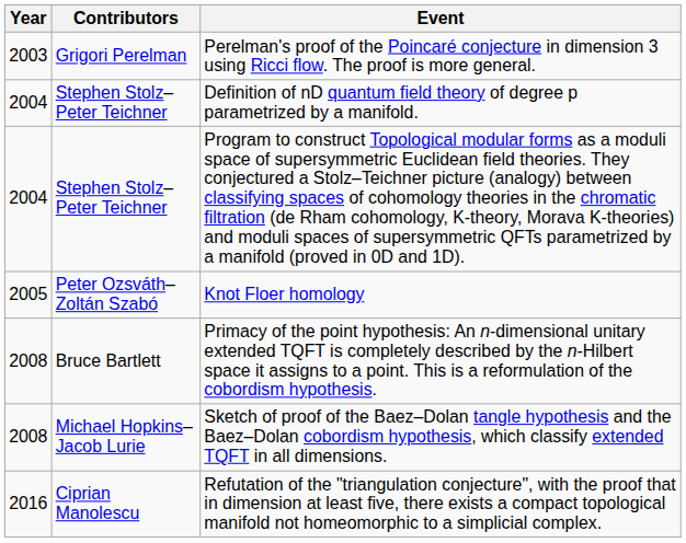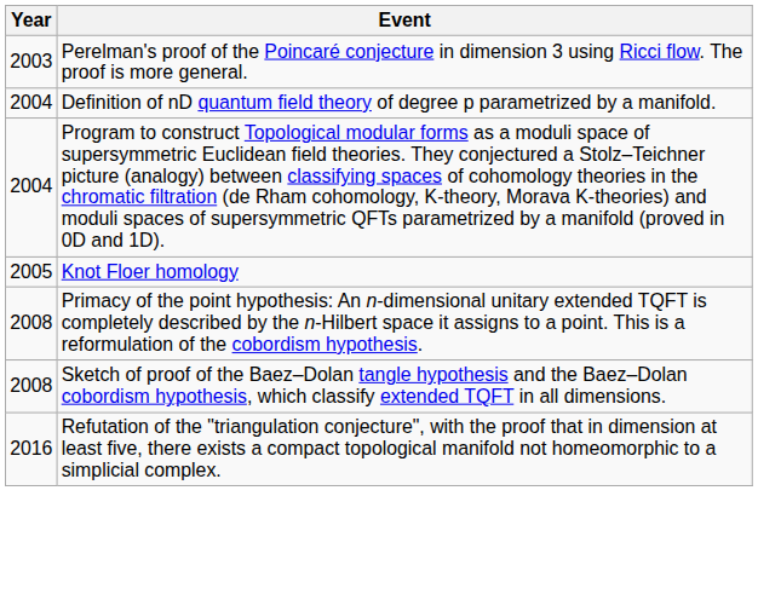- column: Contributors | Grigori Perelman | Stephen Stolz–Peter Teichner | Stephen Stolz–Peter Teichner | Peter Ozsváth–Zoltán Szabó | Bruce Bartlett | Michael Hopkins–Jacob Lurie | Ciprian Manolescu
